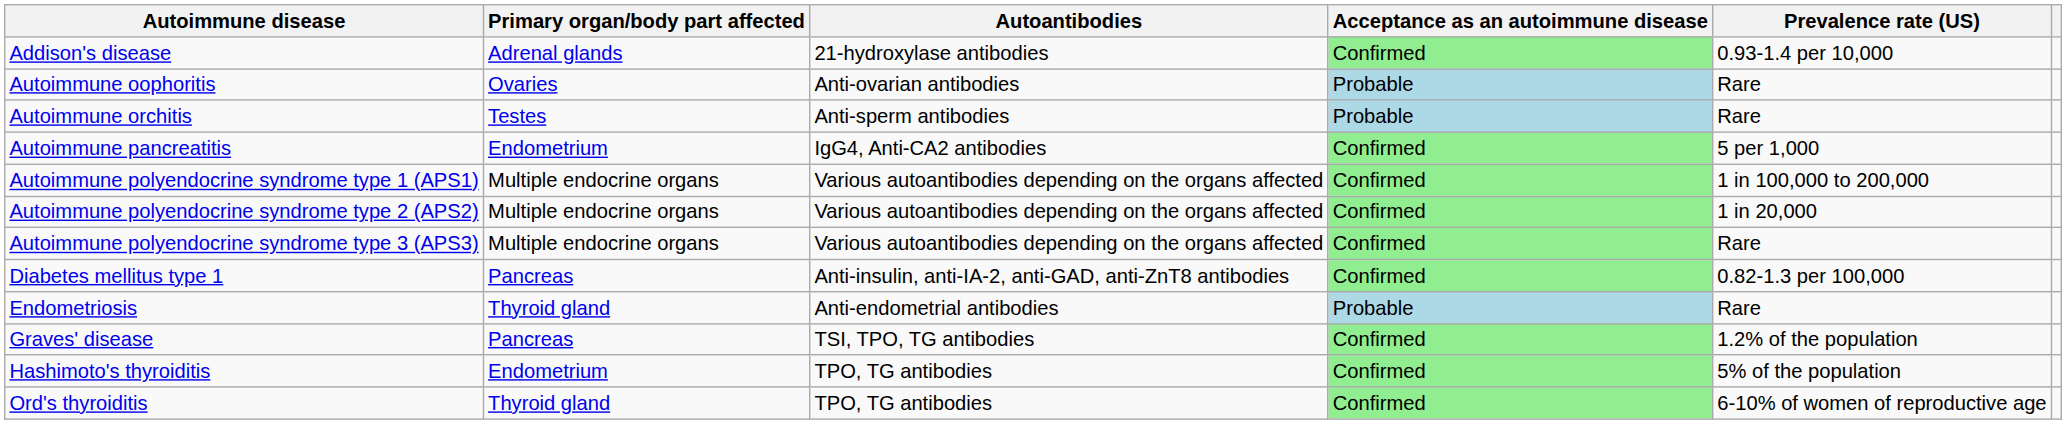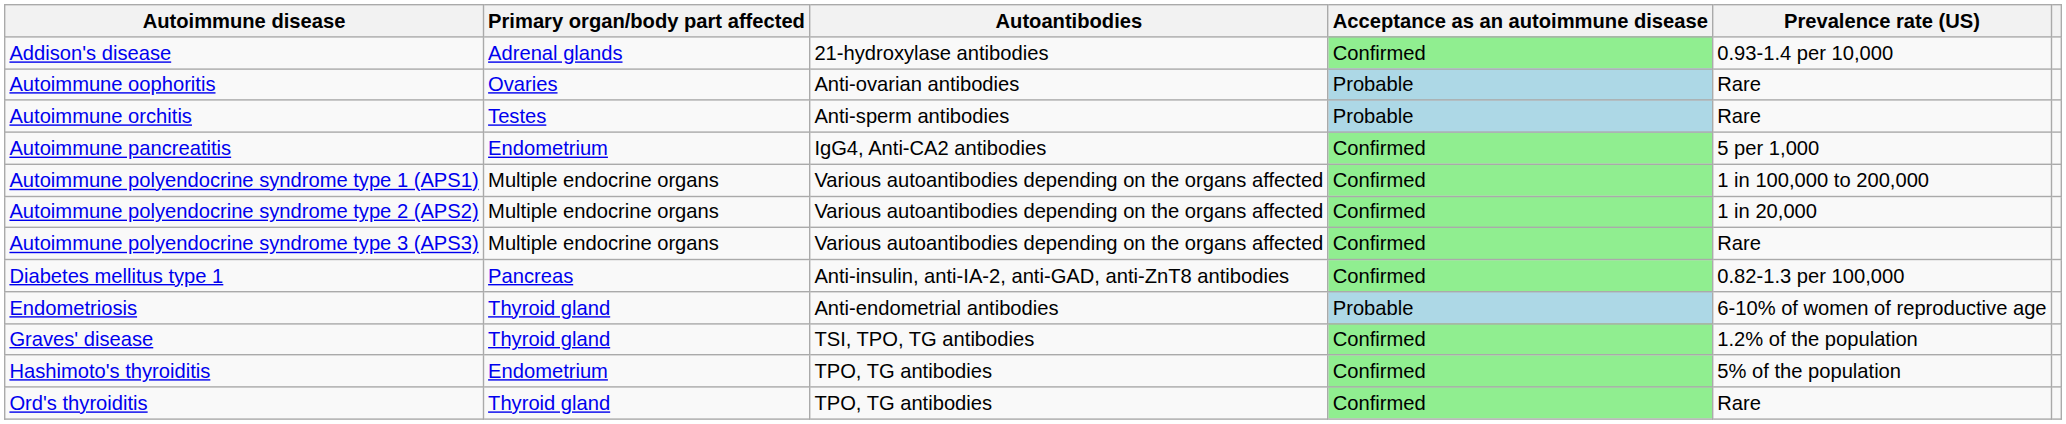Endometriosis | Prevalence rate (US): Rare -> 6-10% of women of reproductive age
Graves' disease | Primary organ/body part affected: Pancreas -> Thyroid gland
Ord's thyroiditis | Prevalence rate (US): 6-10% of women of reproductive age -> Rare
